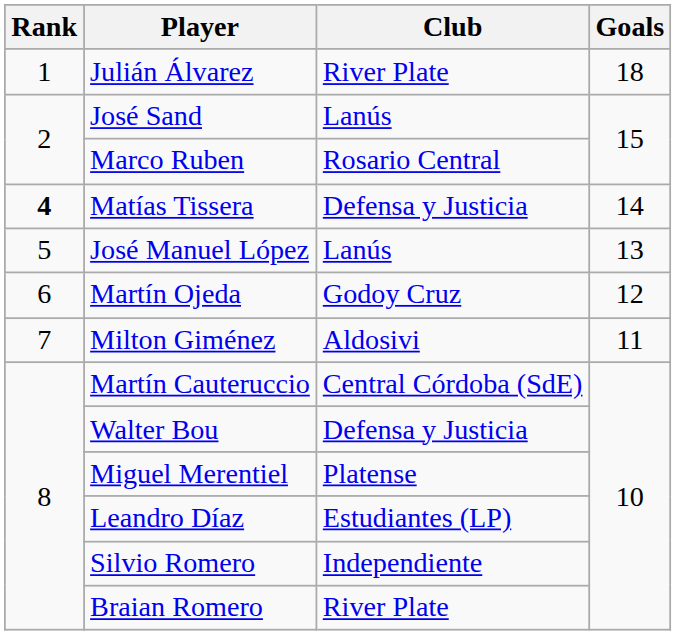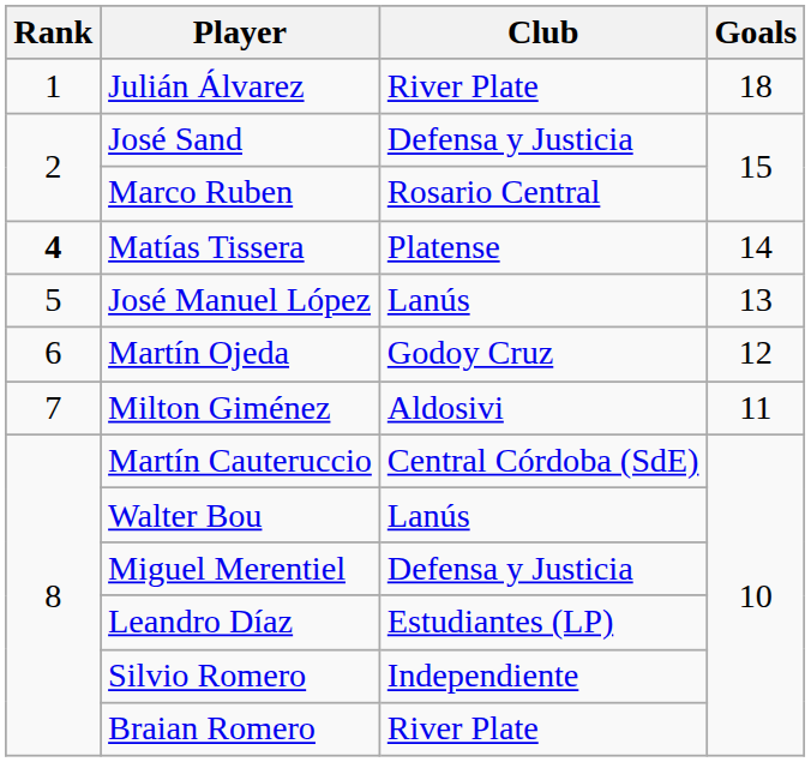José Sand | Club: Lanús -> Defensa y Justicia
Matías Tissera | Club: Defensa y Justicia -> Platense
Walter Bou | Club: Defensa y Justicia -> Lanús
Miguel Merentiel | Club: Platense -> Defensa y Justicia
